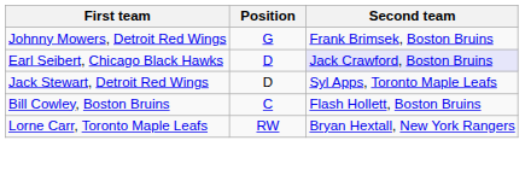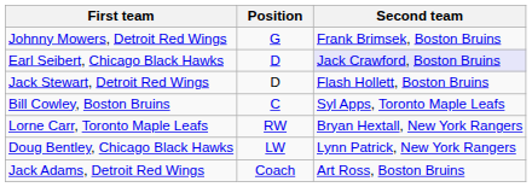Jack Stewart, Detroit Red Wings | Second team: Syl Apps, Toronto Maple Leafs -> Flash Hollett, Boston Bruins
Bill Cowley, Boston Bruins | Second team: Flash Hollett, Boston Bruins -> Syl Apps, Toronto Maple Leafs
+ row: Doug Bentley, Chicago Black Hawks | LW | Lynn Patrick, New York Rangers
+ row: Jack Adams, Detroit Red Wings | Coach | Art Ross, Boston Bruins
